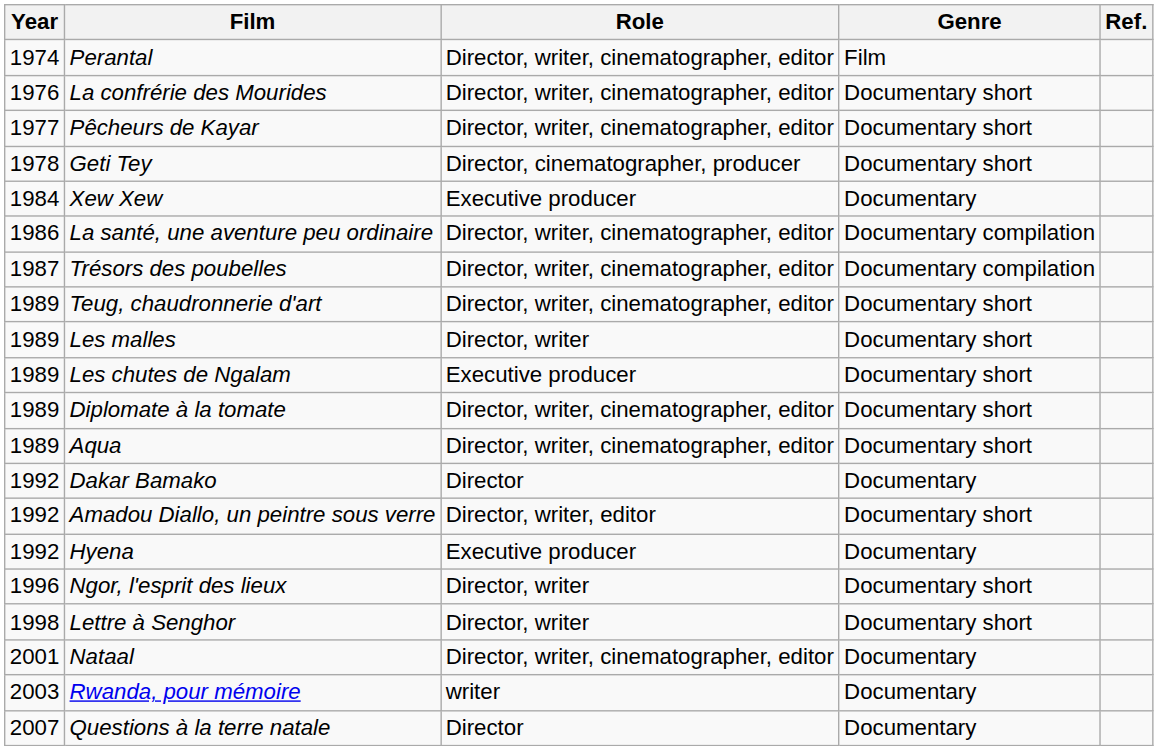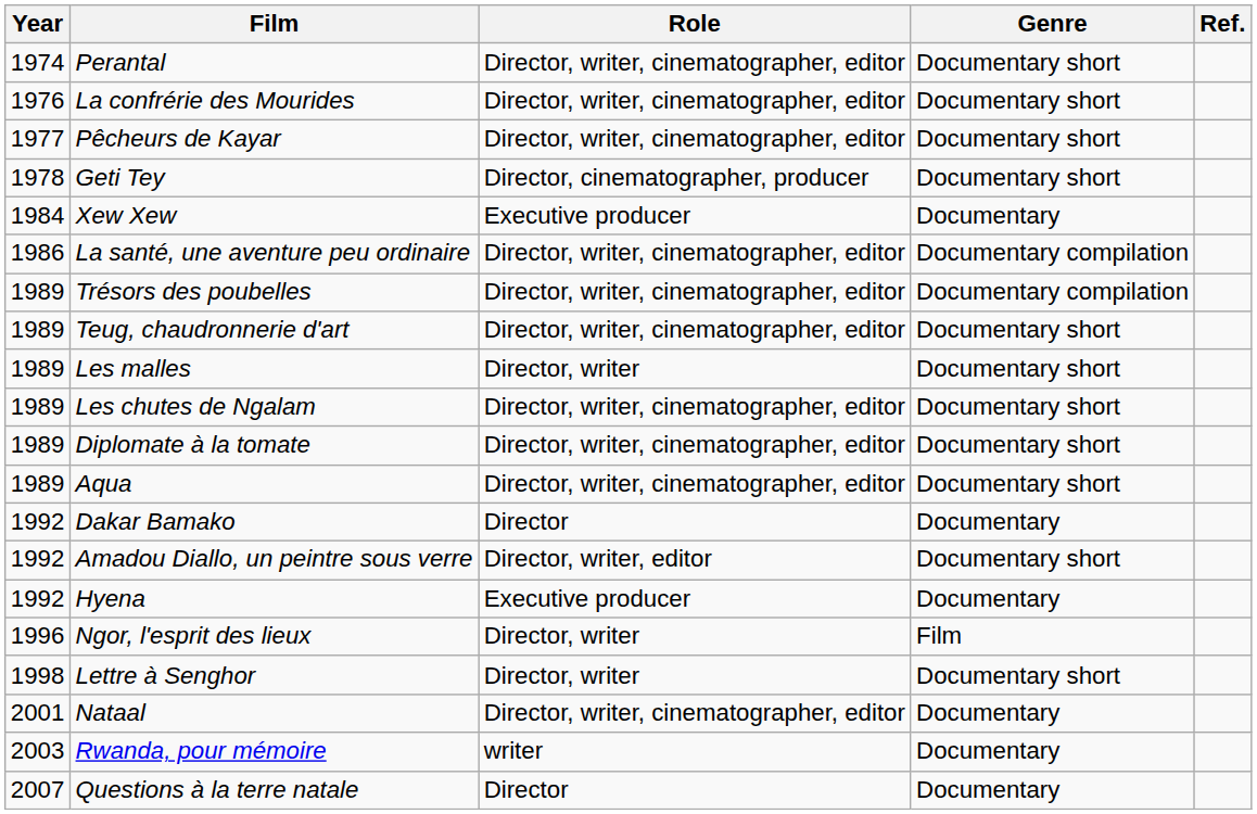Perantal | Genre: Film -> Documentary short
Trésors des poubelles | Year: 1987 -> 1989
Les chutes de Ngalam | Role: Executive producer -> Director, writer, cinematographer, editor
Ngor, l'esprit des lieux | Genre: Documentary short -> Film
